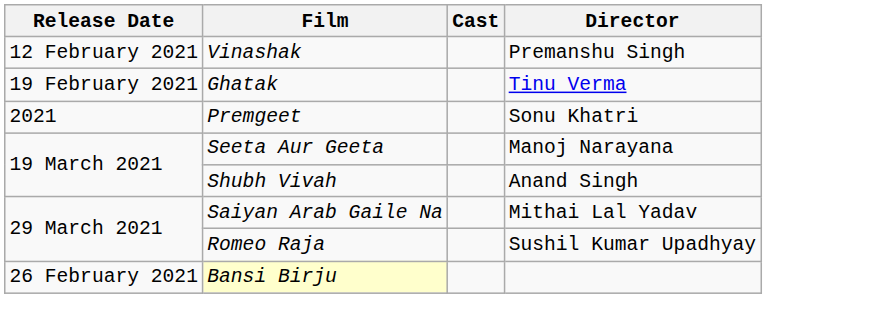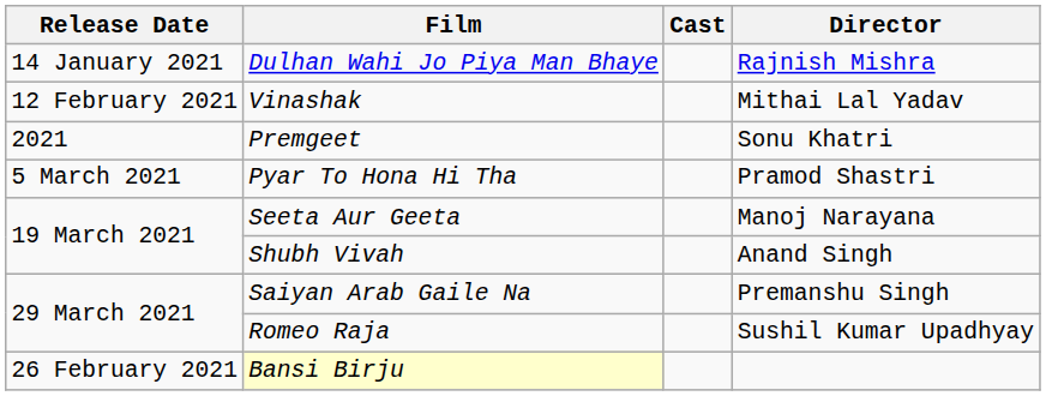+ row: 14 January 2021 | Dulhan Wahi Jo Piya Man Bhaye | Rajnish Mishra
Vinashak | Director: Premanshu Singh -> Mithai Lal Yadav
- row: 19 February 2021 | Ghatak | Tinu Verma
+ row: 5 March 2021 | Pyar To Hona Hi Tha | Pramod Shastri
Saiyan Arab Gaile Na | Director: Mithai Lal Yadav -> Premanshu Singh
